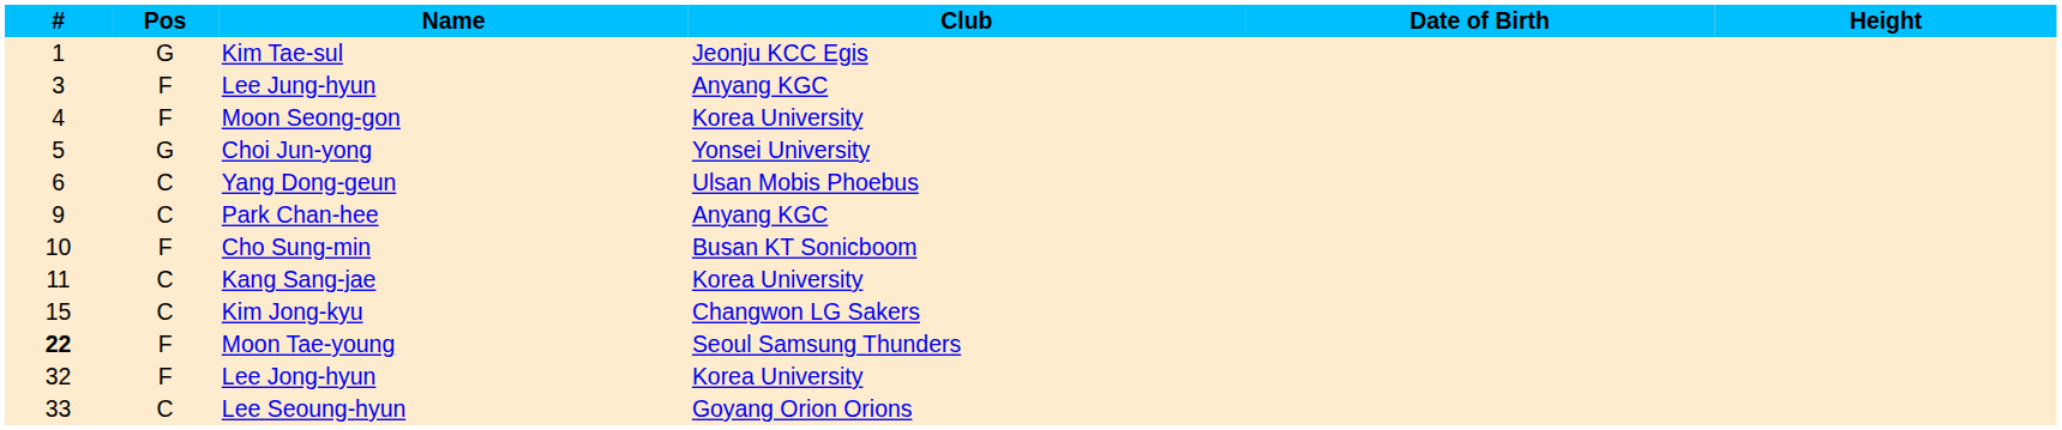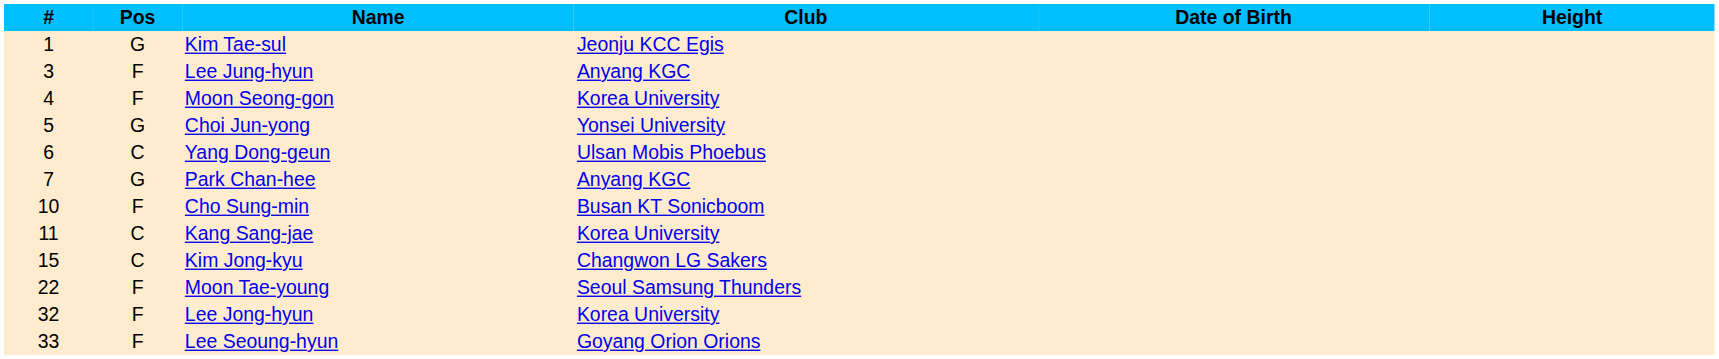Park Chan-hee | #: 9 -> 7
Park Chan-hee | Pos: C -> G
Moon Tae-young | #: bold -> normal
Lee Seoung-hyun | Pos: C -> F
